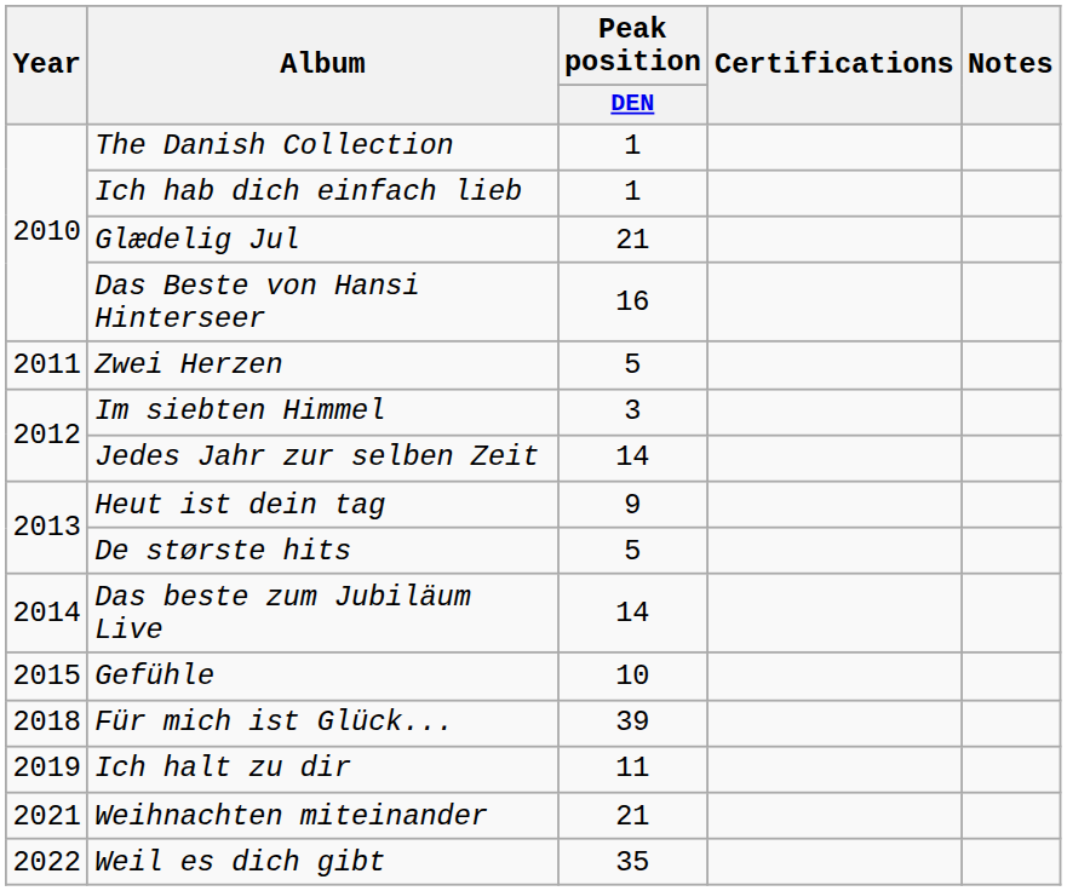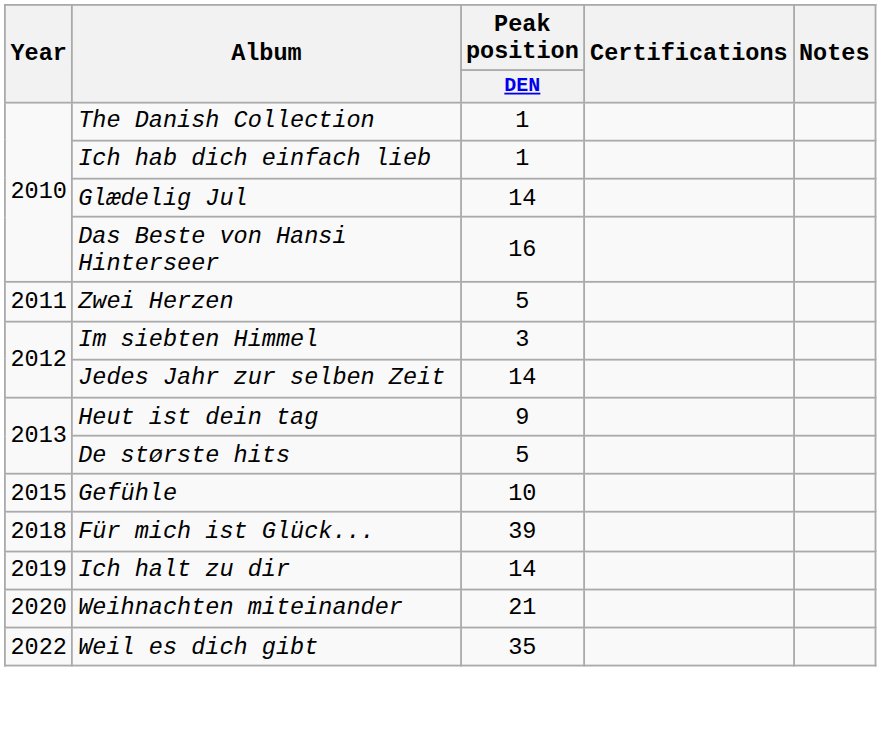Glædelig Jul | Peak position / DEN: 21 -> 14
- row: 2014 | Das beste zum Jubiläum Live | 14
Ich halt zu dir | Peak position / DEN: 11 -> 14
Weihnachten miteinander | Year: 2021 -> 2020
